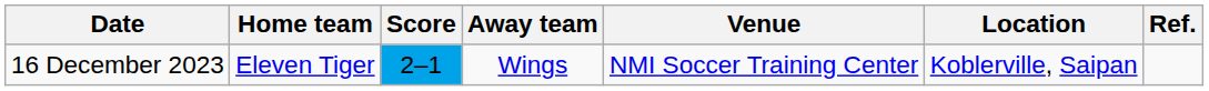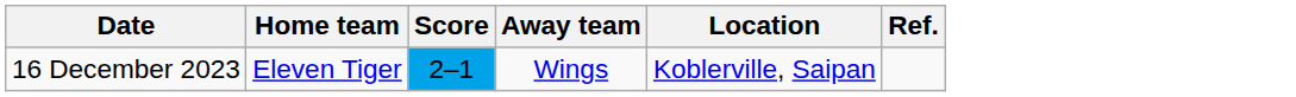- column: Venue | NMI Soccer Training Center
